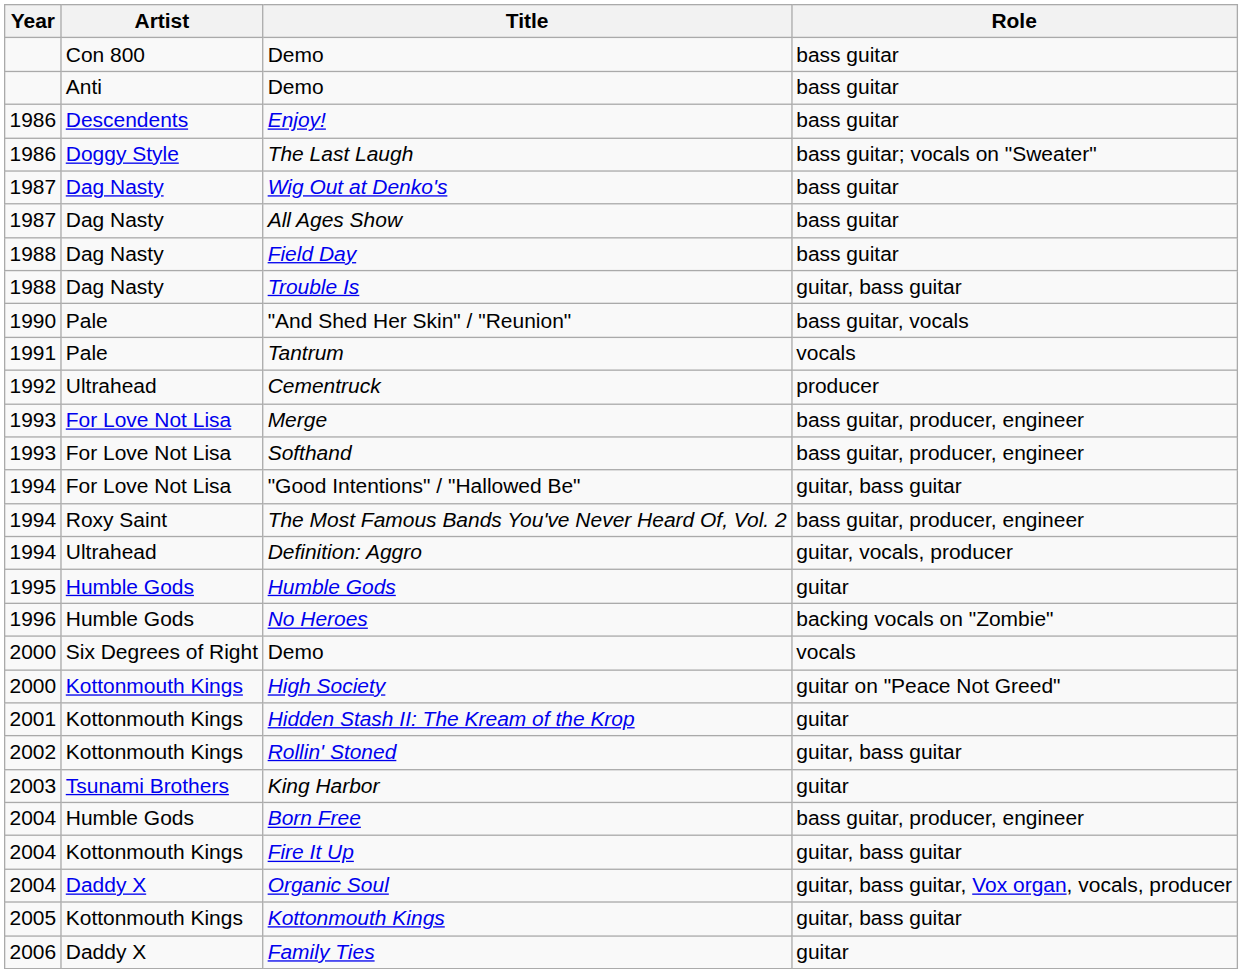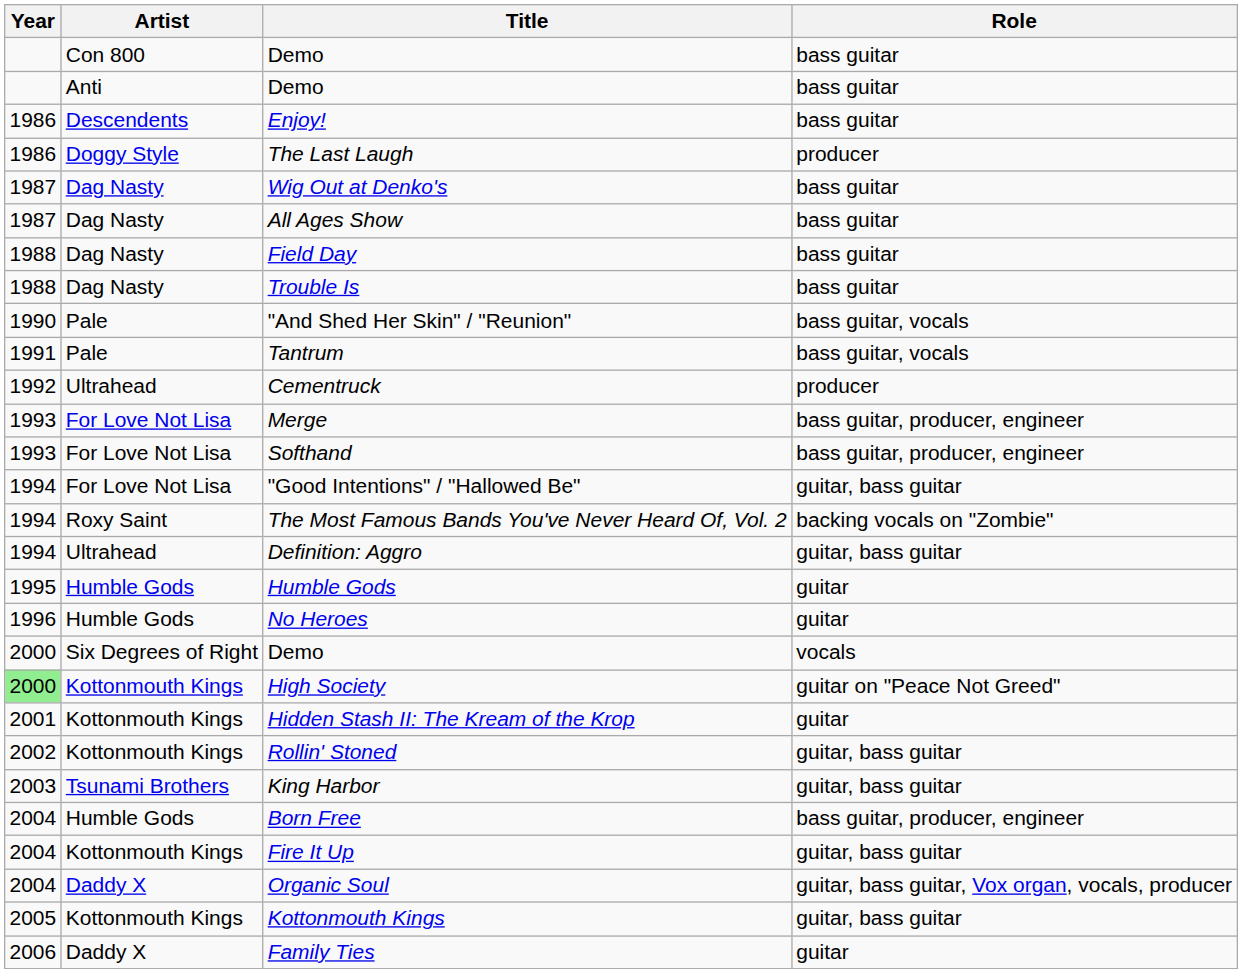The Last Laugh | Role: bass guitar; vocals on "Sweater" -> producer
Trouble Is | Role: guitar, bass guitar -> bass guitar
Tantrum | Role: vocals -> bass guitar, vocals
The Most Famous Bands You've Never Heard Of, Vol. 2 | Role: bass guitar, producer, engineer -> backing vocals on "Zombie"
Definition: Aggro | Role: guitar, vocals, producer -> guitar, bass guitar
No Heroes | Role: backing vocals on "Zombie" -> guitar
High Society | Year: no background -> lightgreen background
King Harbor | Role: guitar -> guitar, bass guitar
